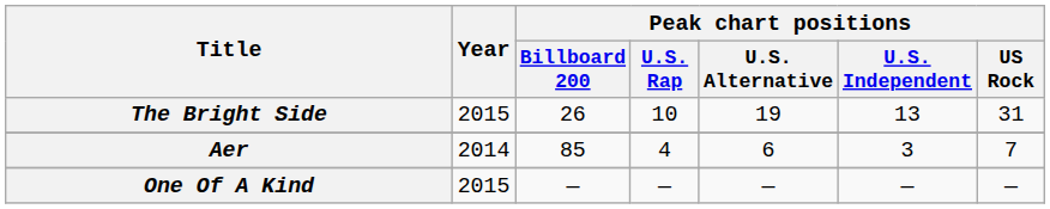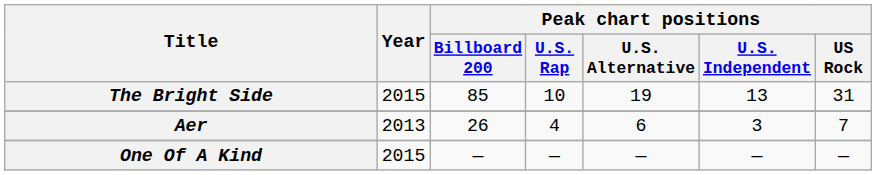The Bright Side | Peak chart positions / Billboard 200: 26 -> 85
Aer | Year: 2014 -> 2013
Aer | Peak chart positions / Billboard 200: 85 -> 26
